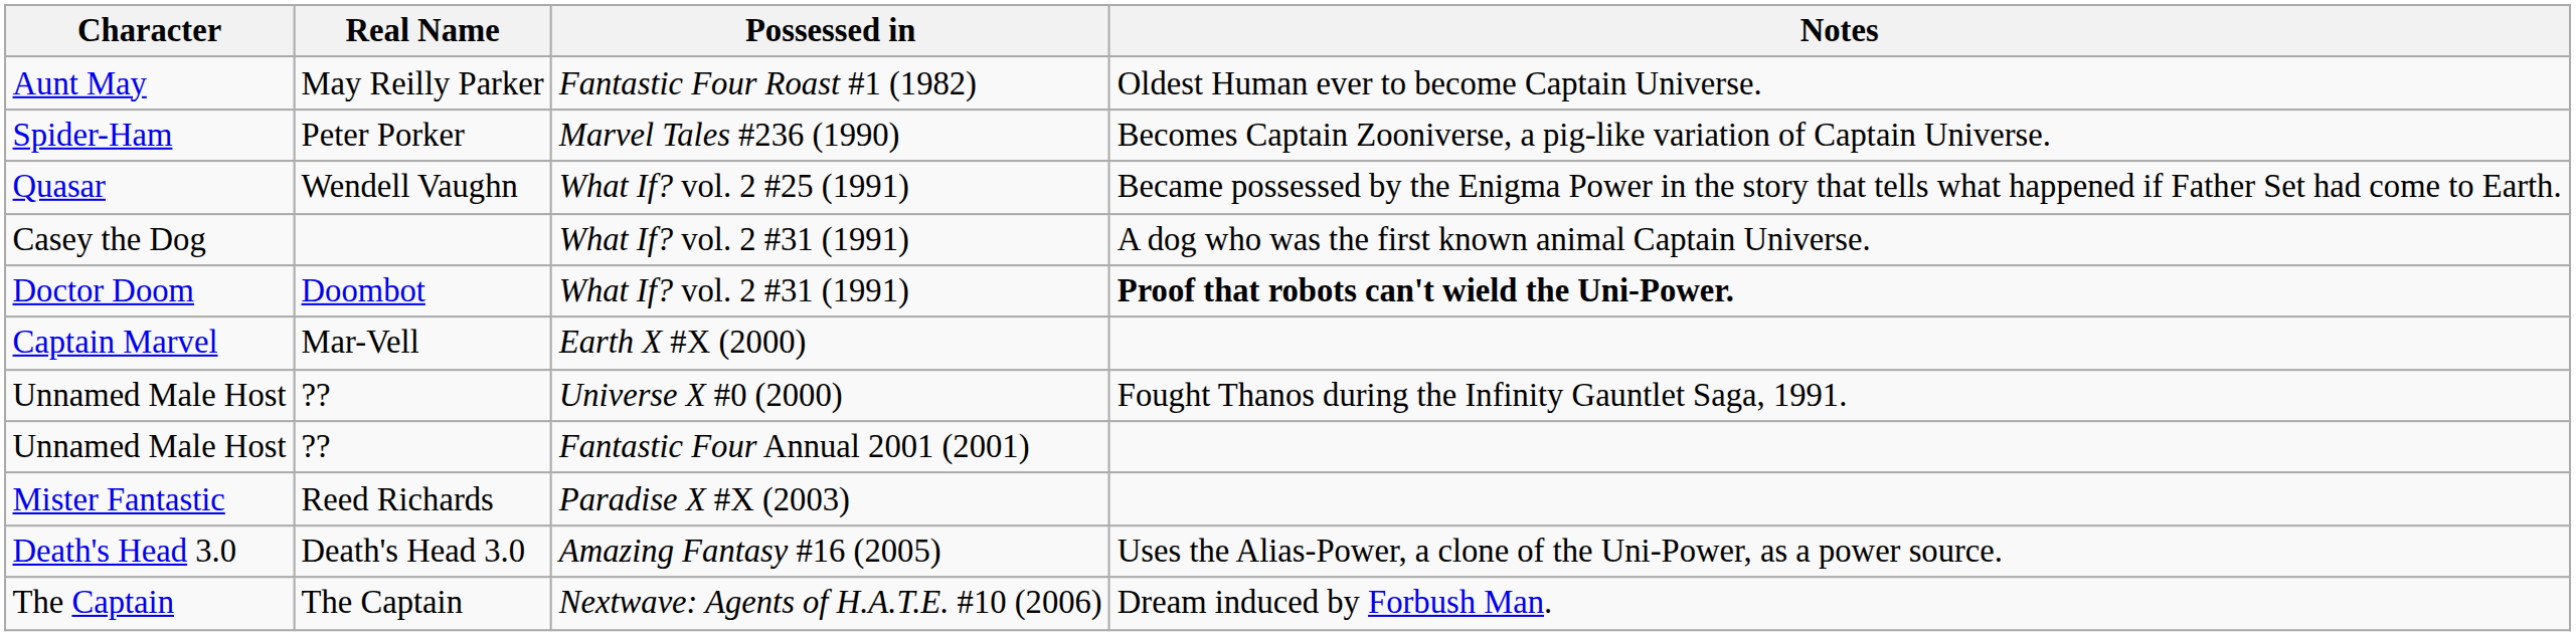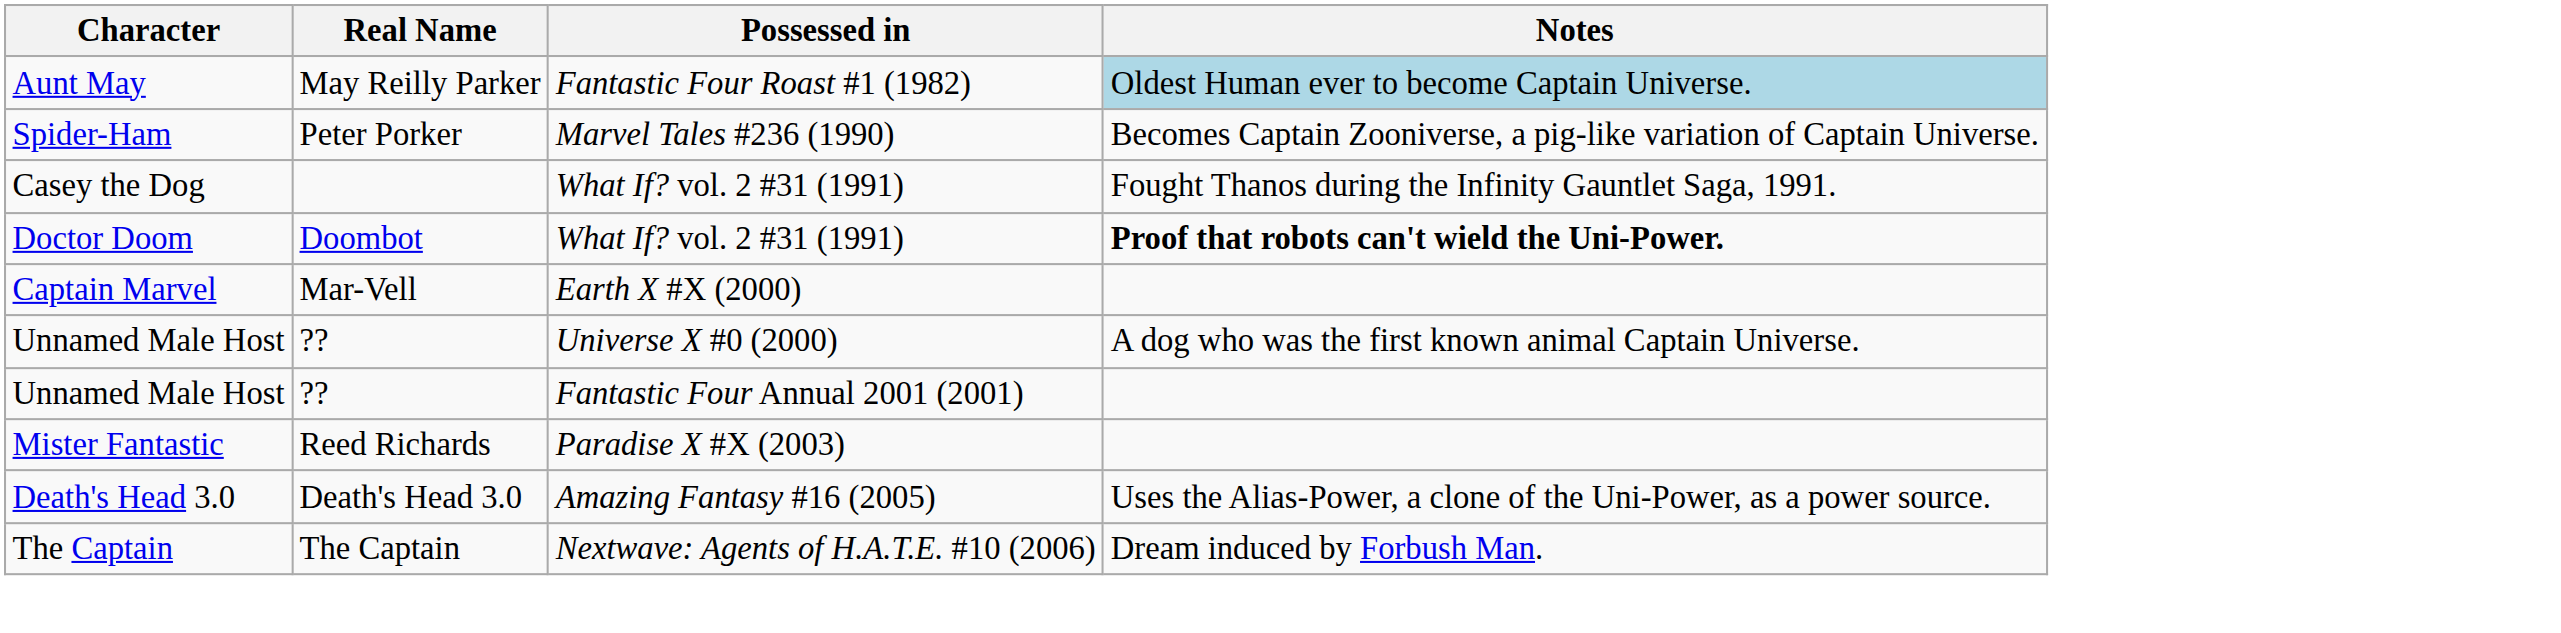Aunt May | Notes: no background -> lightblue background
- row: Quasar | Wendell Vaughn | What If? vol. 2 #25 (1991) | Became possessed by the Enigma Power in the story that tells what happened if Father Set had come to Earth.
Casey the Dog | Notes: A dog who was the first known animal Captain Universe. -> Fought Thanos during the Infinity Gauntlet Saga, 1991.
Unnamed Male Host / Universe X #0 (2000) | Notes: Fought Thanos during the Infinity Gauntlet Saga, 1991. -> A dog who was the first known animal Captain Universe.
